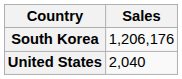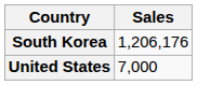United States | Sales: 2,040 -> 7,000
